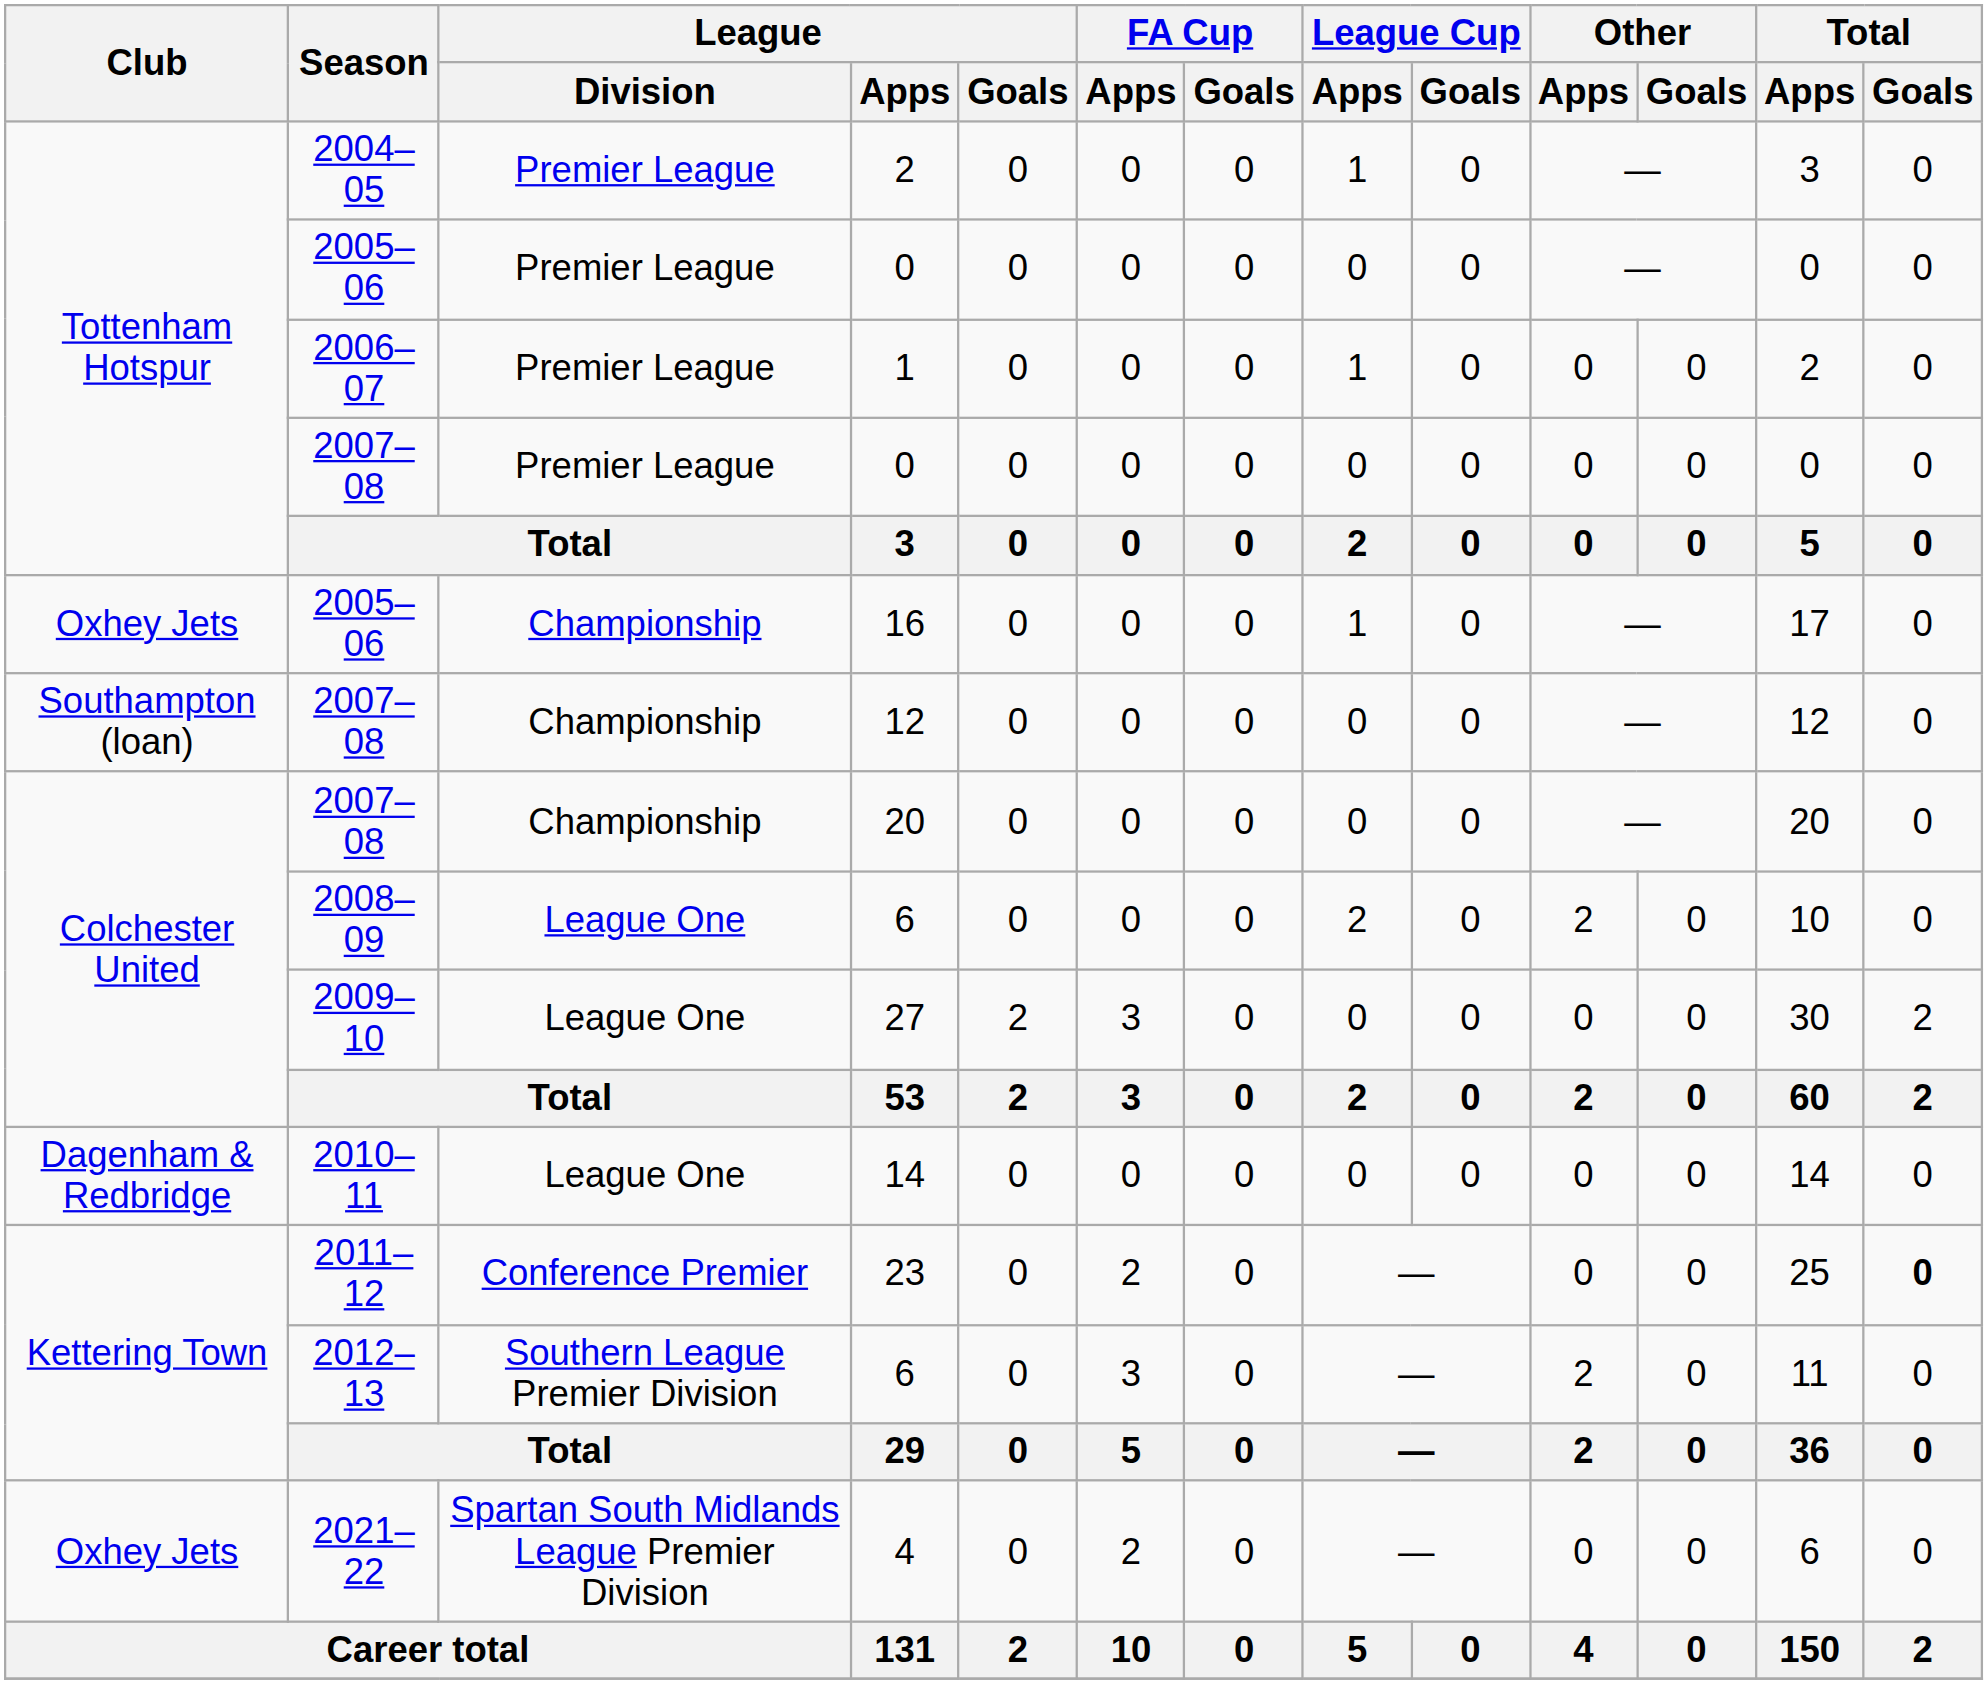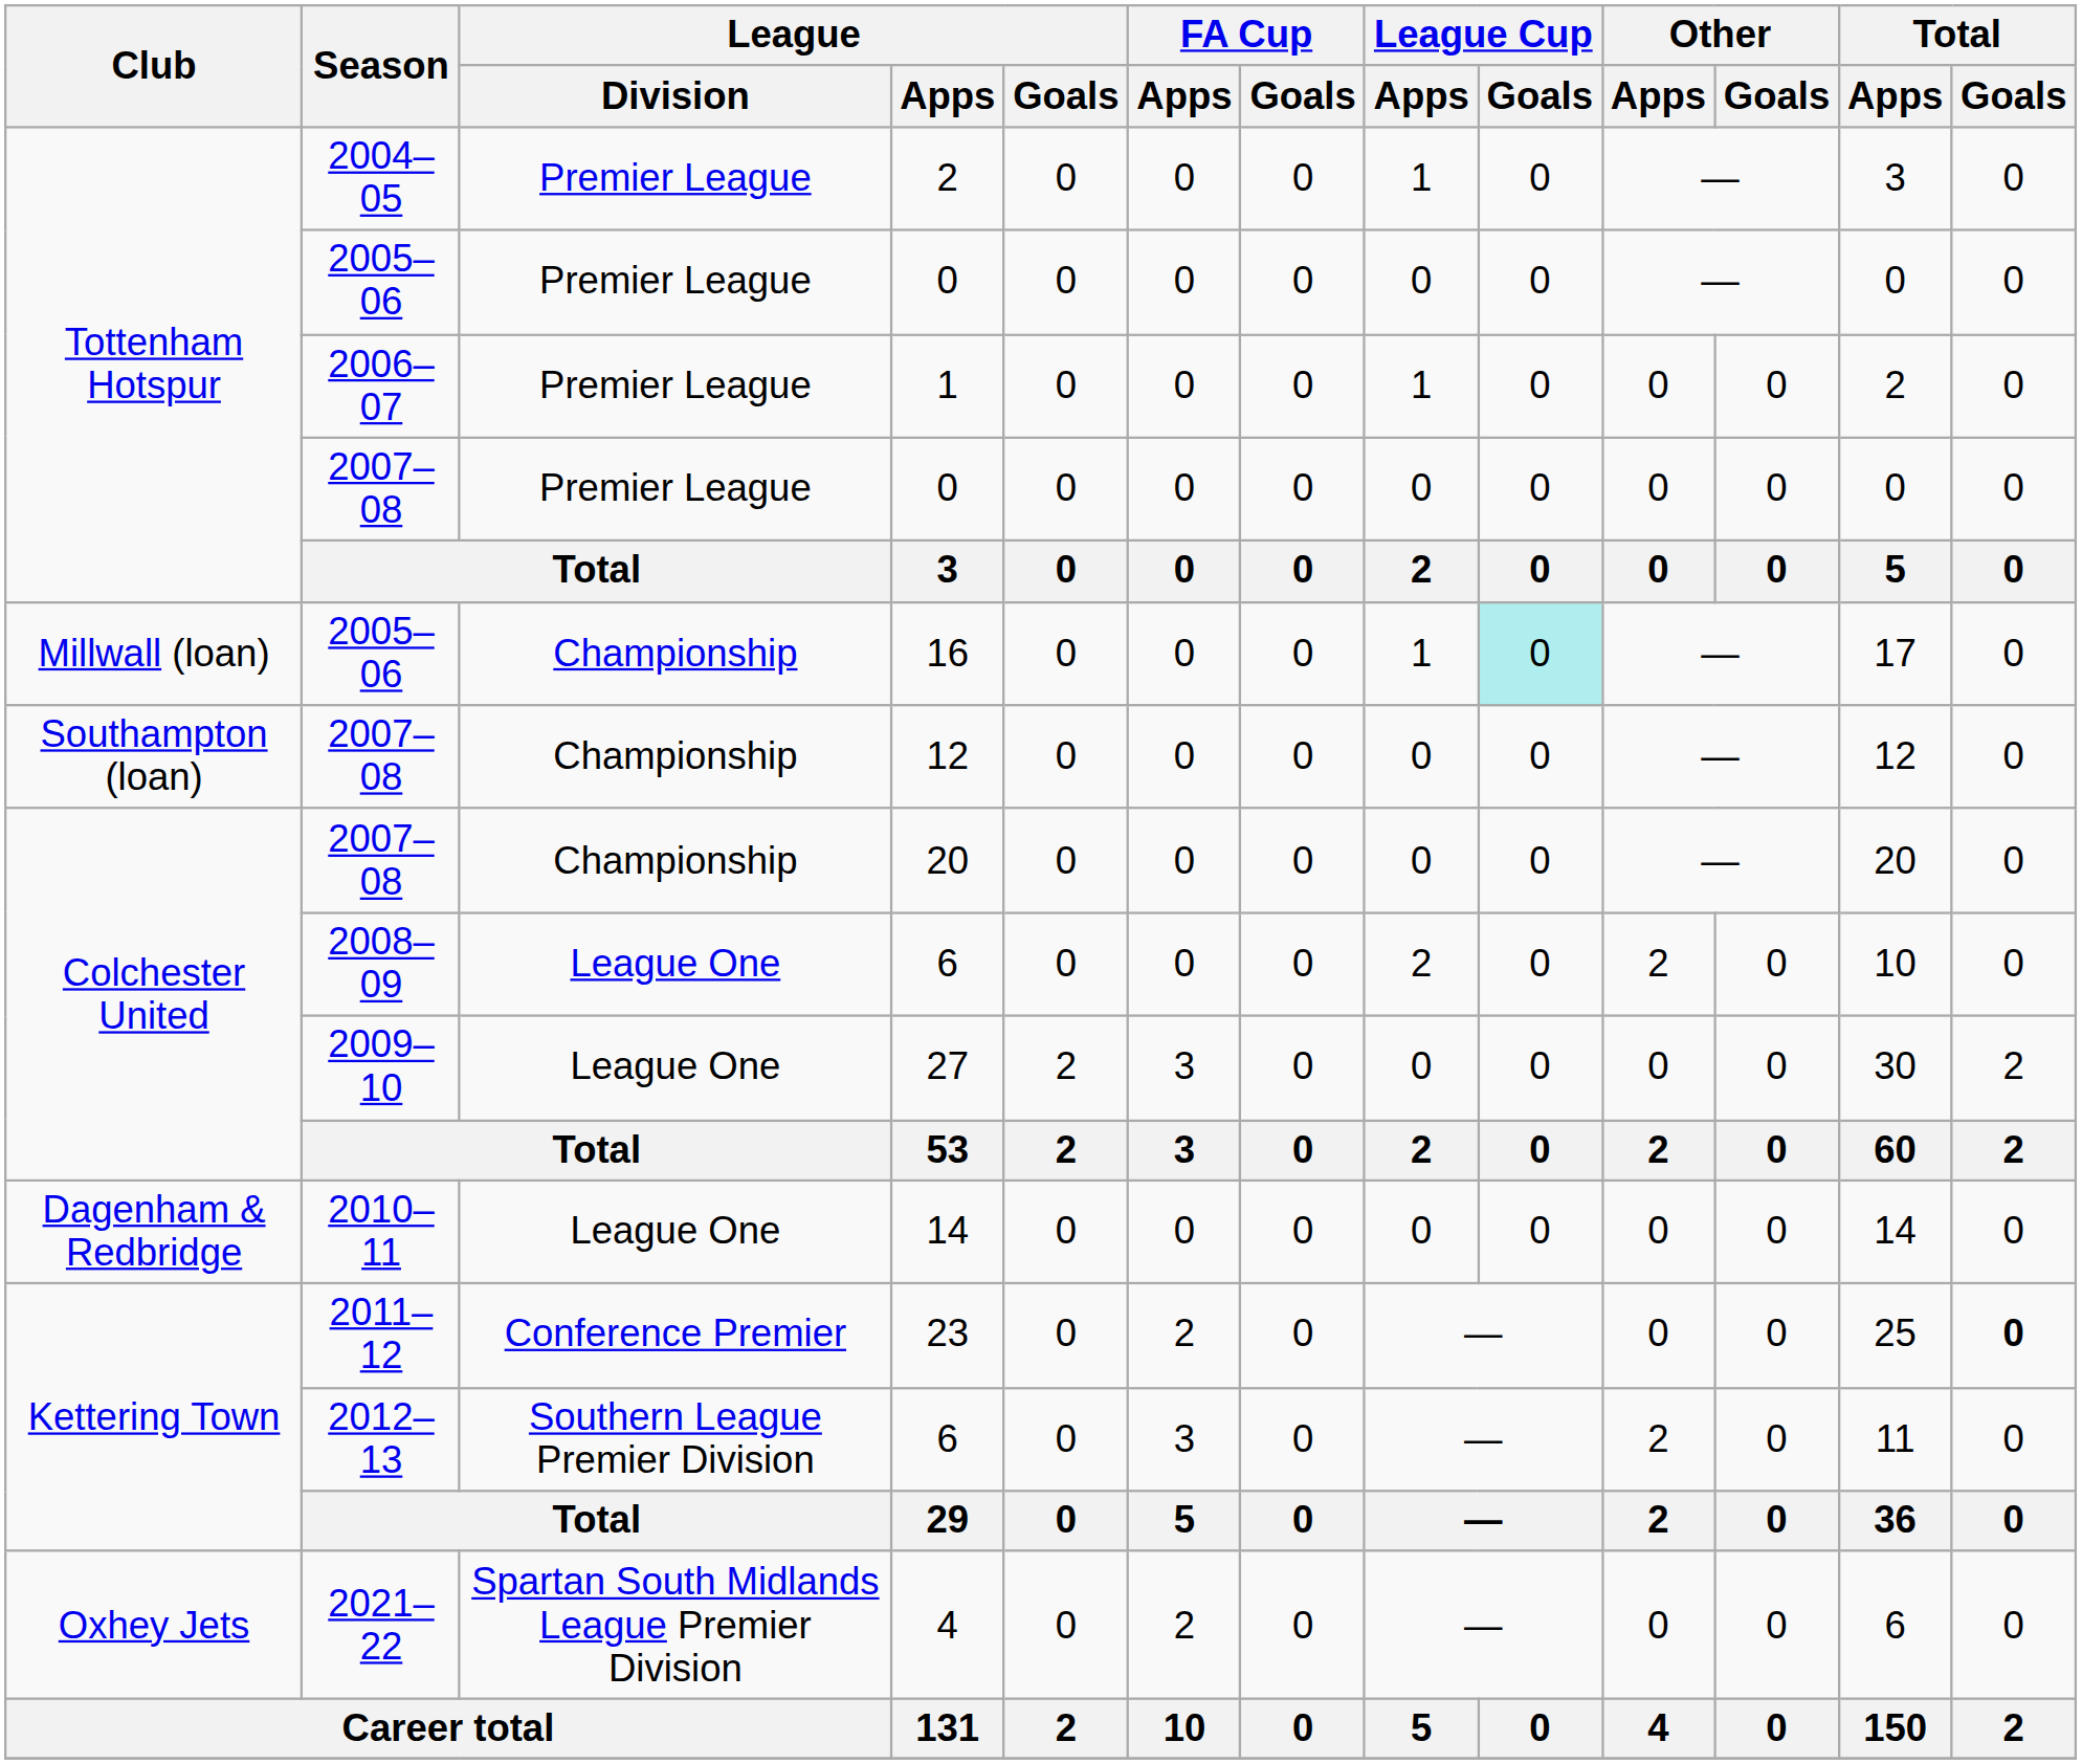16 | Club: Oxhey Jets -> Millwall (loan)
16 | League Cup / Goals: no background -> paleturquoise background
